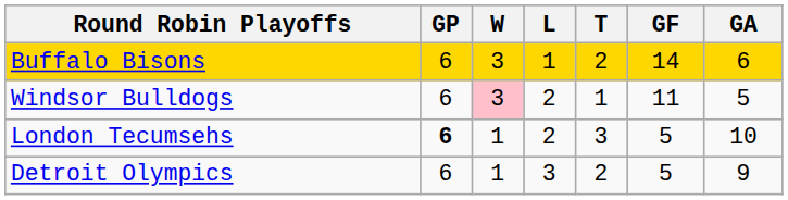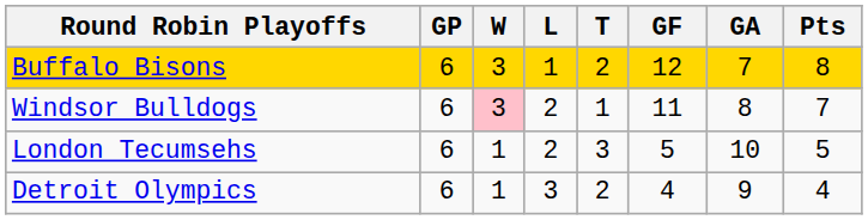+ column: Pts | 8 | 7 | 5 | 4
Buffalo Bisons | GF: 14 -> 12
Buffalo Bisons | GA: 6 -> 7
Windsor Bulldogs | GA: 5 -> 8
London Tecumsehs | GP: bold -> normal
Detroit Olympics | GF: 5 -> 4
